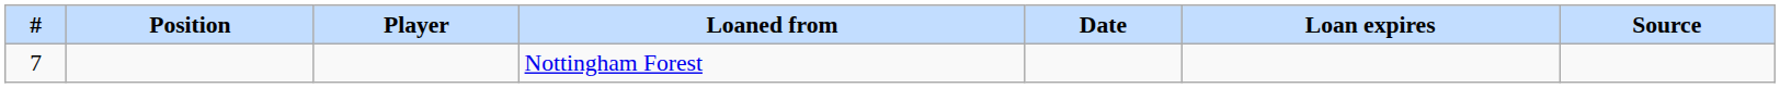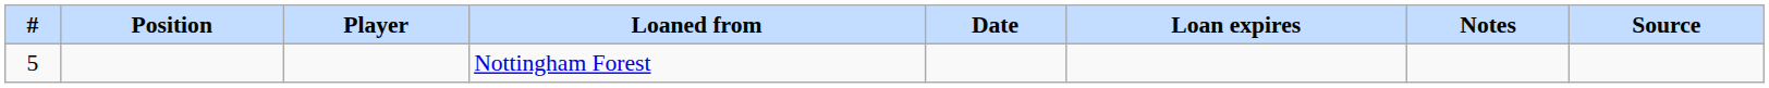+ column: Notes
Nottingham Forest | #: 7 -> 5
